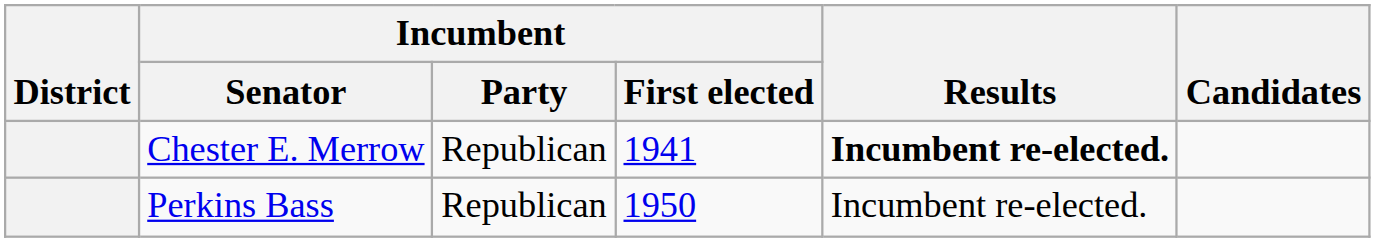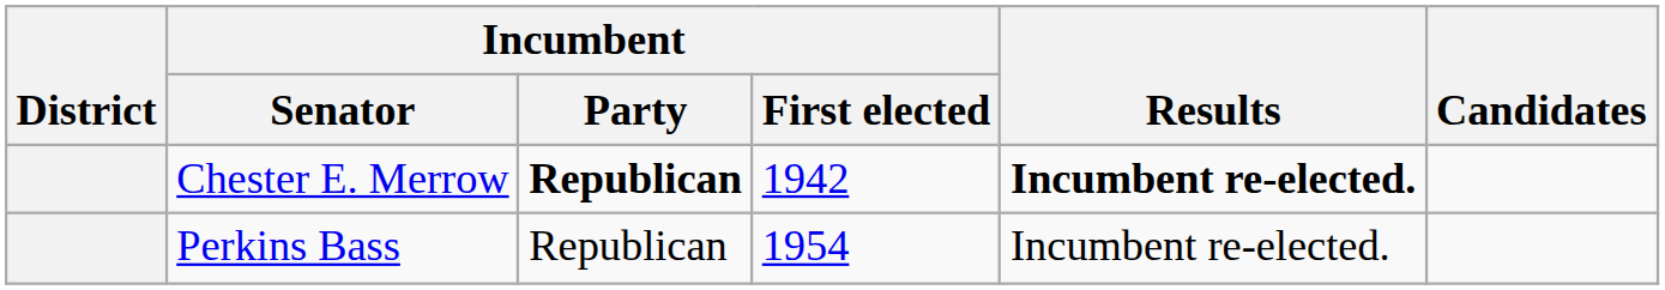Chester E. Merrow | Incumbent / Party: normal -> bold
Chester E. Merrow | Incumbent / First elected: 1941 -> 1942
Perkins Bass | Incumbent / First elected: 1950 -> 1954
